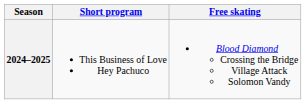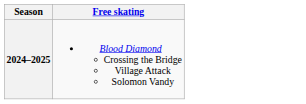- column: Short program | This Business of Love Hey Pachuco
